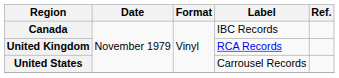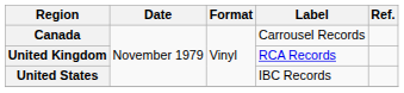Canada | Label: IBC Records -> Carrousel Records
United States | Label: Carrousel Records -> IBC Records
